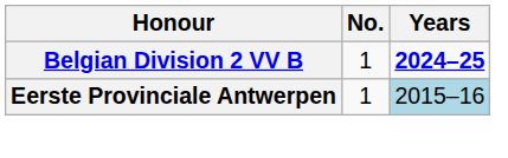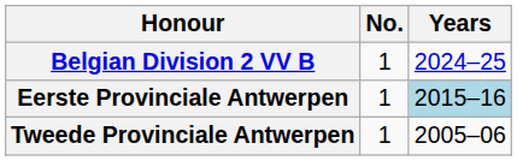Belgian Division 2 VV B | Years: bold -> normal
+ row: Tweede Provinciale Antwerpen | 1 | 2005–06
